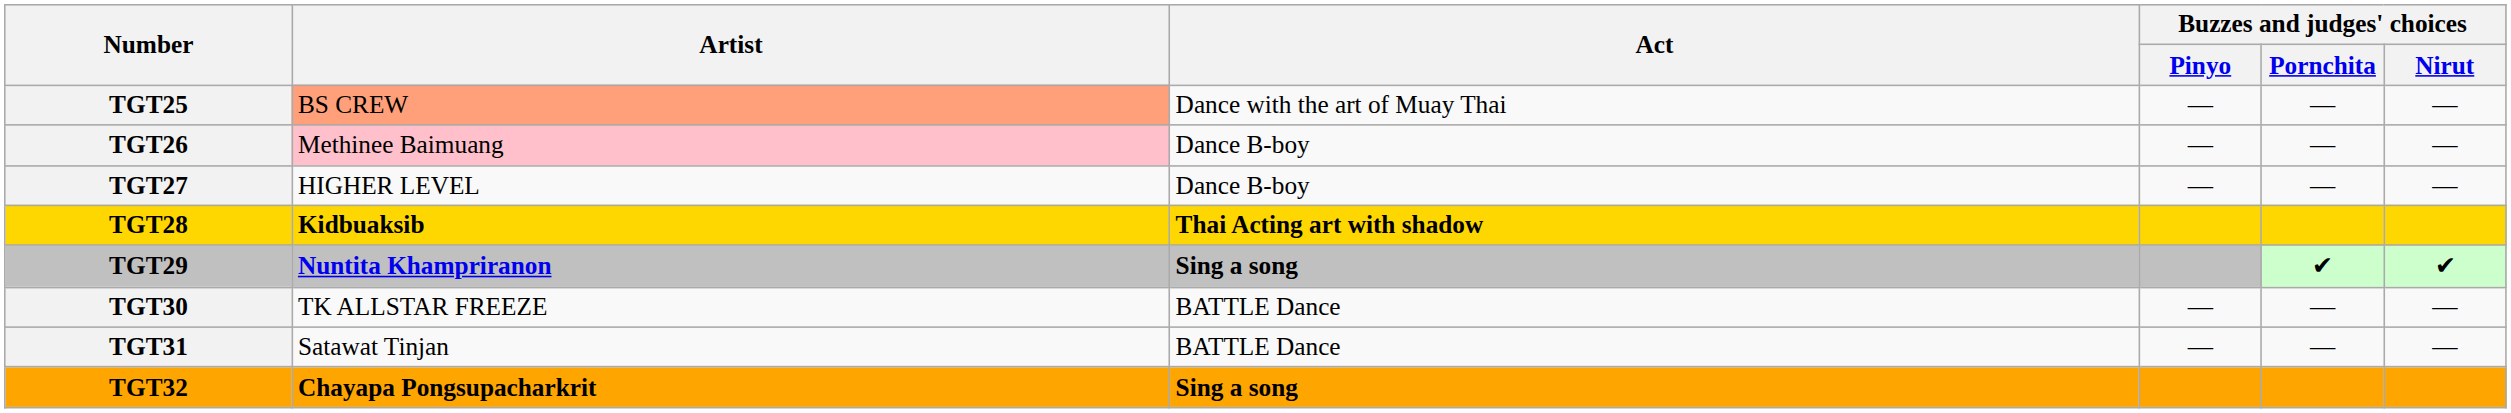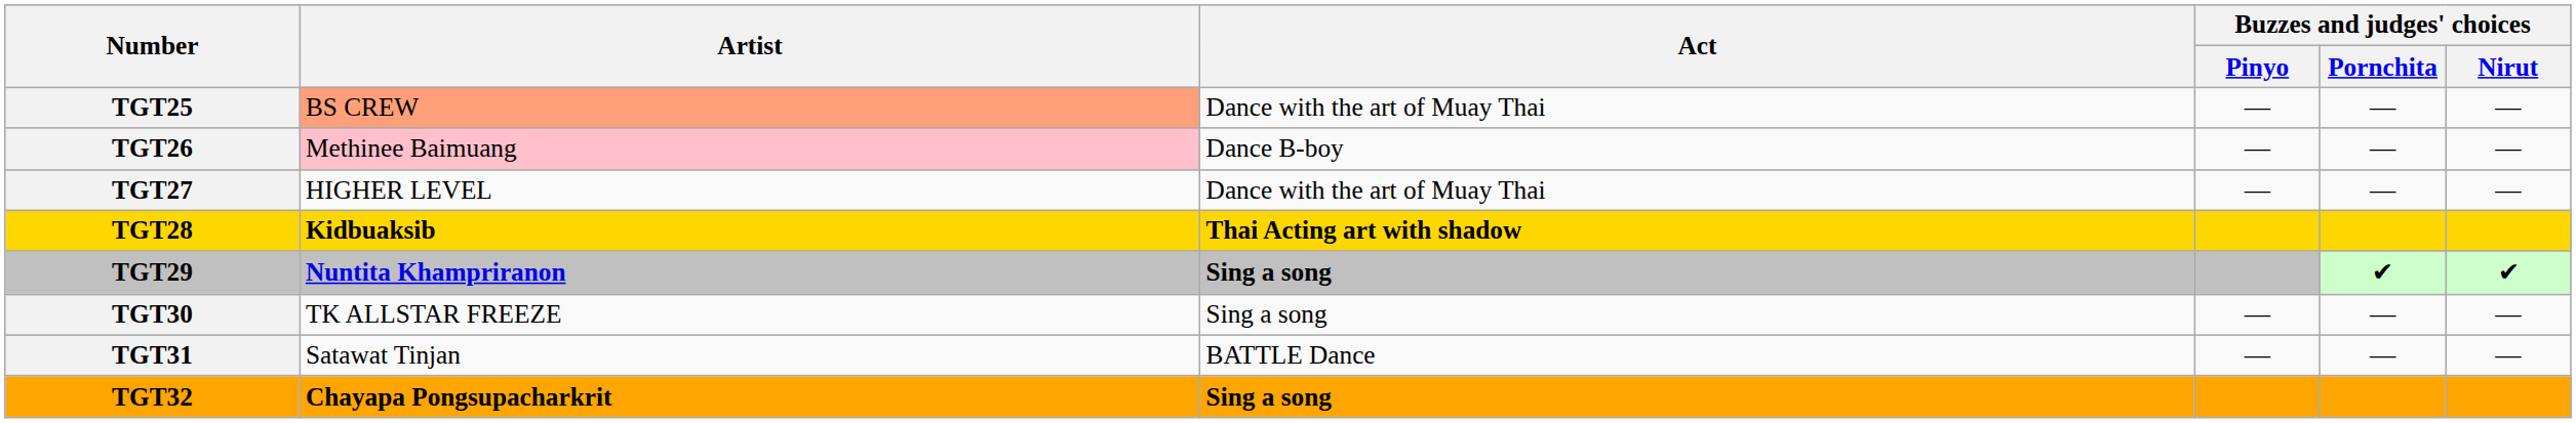TGT27 | Act: Dance B-boy -> Dance with the art of Muay Thai
TGT30 | Act: BATTLE Dance -> Sing a song
